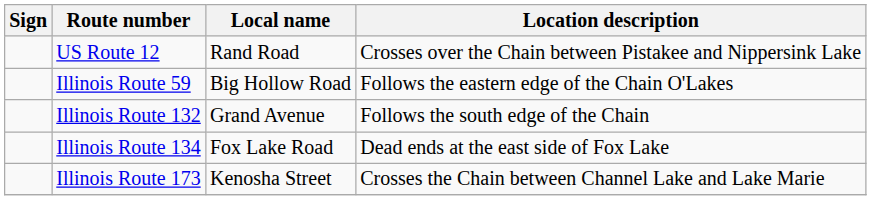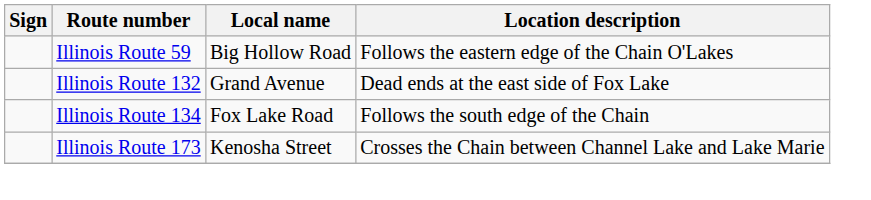- row: US Route 12 | Rand Road | Crosses over the Chain between Pistakee and Nippersink Lake
Illinois Route 132 | Location description: Follows the south edge of the Chain -> Dead ends at the east side of Fox Lake
Illinois Route 134 | Location description: Dead ends at the east side of Fox Lake -> Follows the south edge of the Chain
